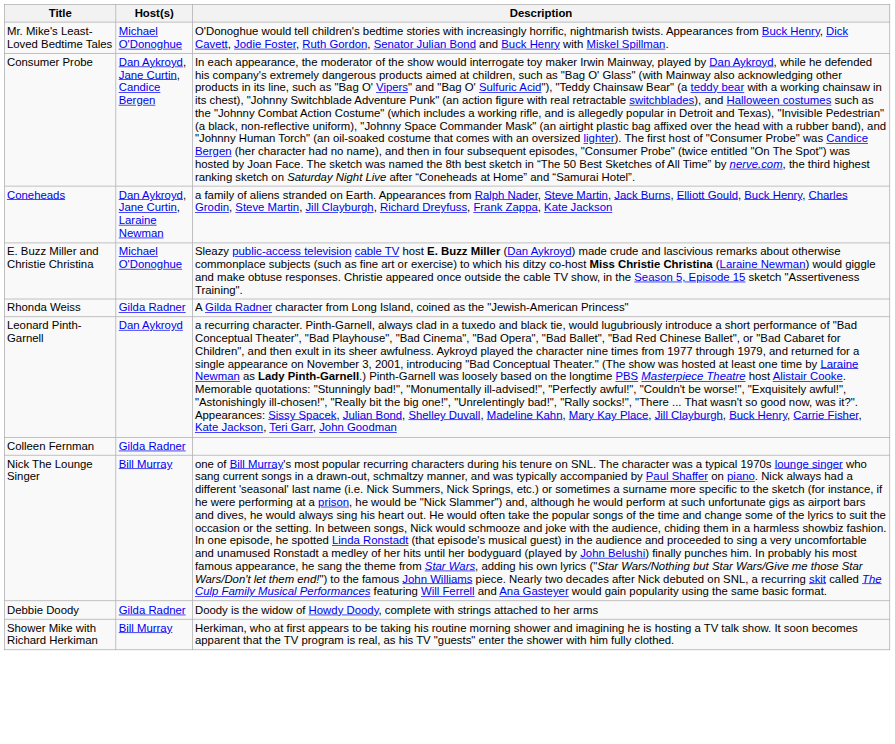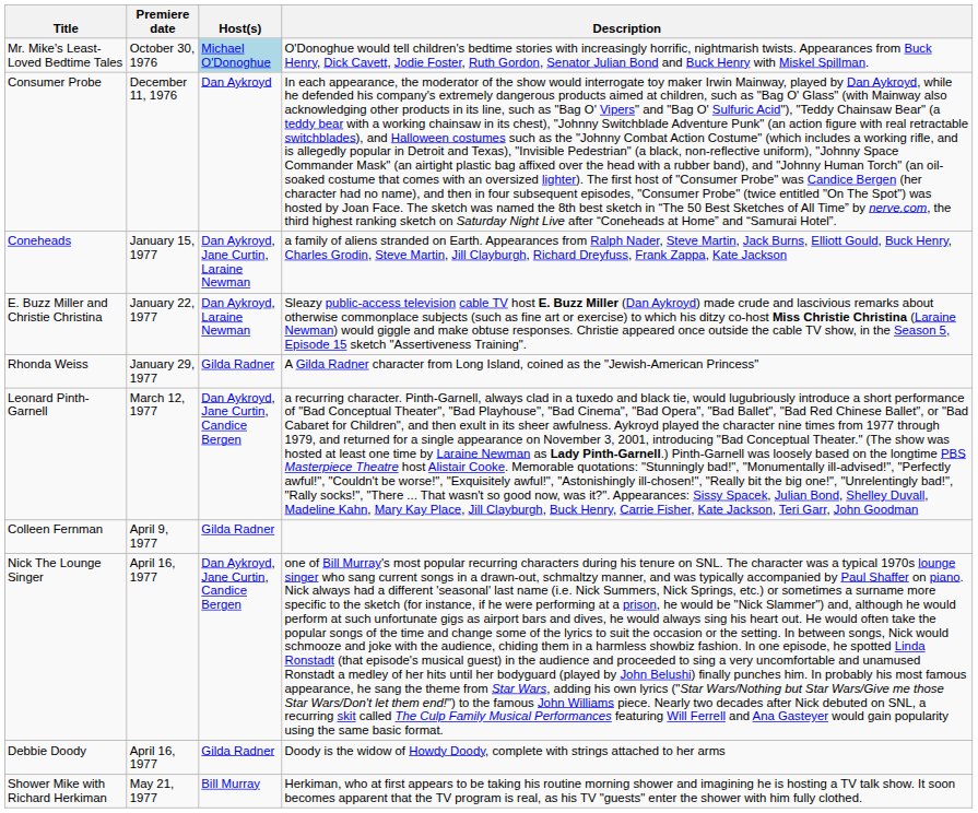+ column: Premiere date | October 30, 1976 | December 11, 1976 | January 15, 1977 | January 22, 1977 | January 29, 1977 | March 12, 1977 | April 9, 1977 | April 16, 1977 | April 16, 1977 | May 21, 1977
Mr. Mike's Least-Loved Bedtime Tales | Host(s): no background -> lightblue background
Consumer Probe | Host(s): Dan Aykroyd, Jane Curtin, Candice Bergen -> Dan Aykroyd
E. Buzz Miller and Christie Christina | Host(s): Michael O'Donoghue -> Dan Aykroyd, Laraine Newman
Leonard Pinth-Garnell | Host(s): Dan Aykroyd -> Dan Aykroyd, Jane Curtin, Candice Bergen
Nick The Lounge Singer | Host(s): Bill Murray -> Dan Aykroyd, Jane Curtin, Candice Bergen
